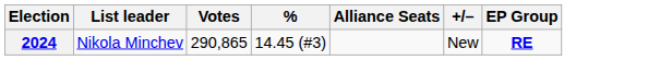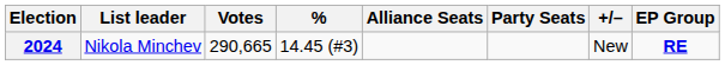+ column: Party Seats
2024 | Votes: 290,865 -> 290,665
